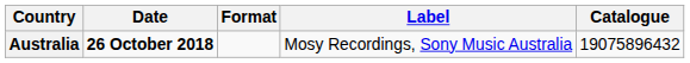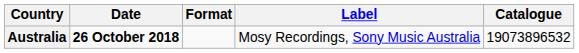Australia | Catalogue: 19075896432 -> 19073896532
